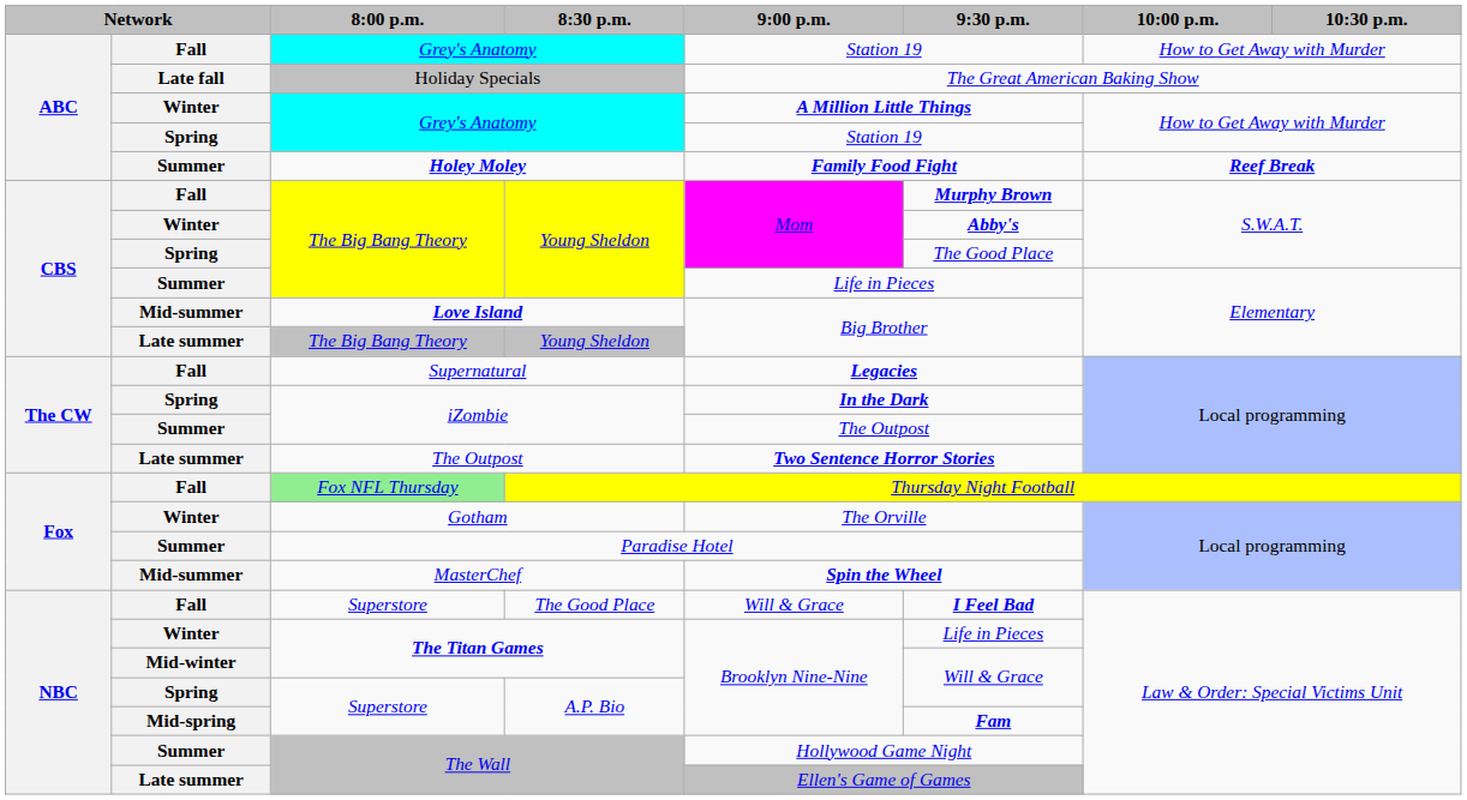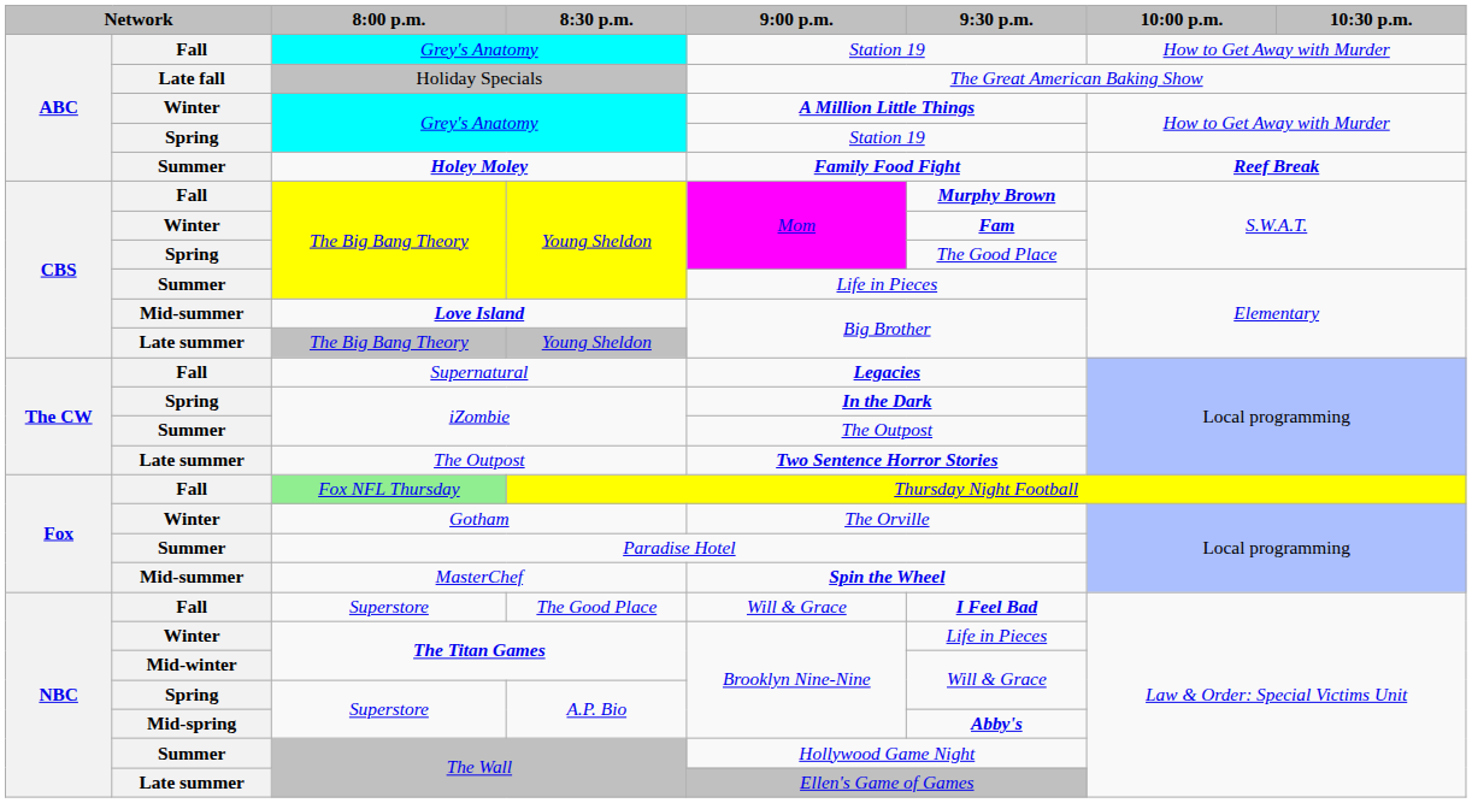Winter / Young Sheldon | 9:30 p.m.: Abby's -> Fam
Mid-spring / A.P. Bio | 9:30 p.m.: Fam -> Abby's
